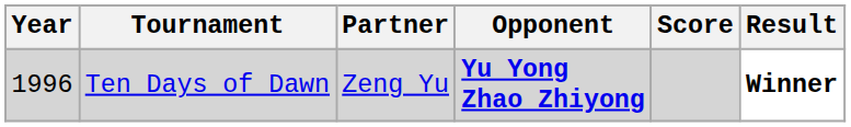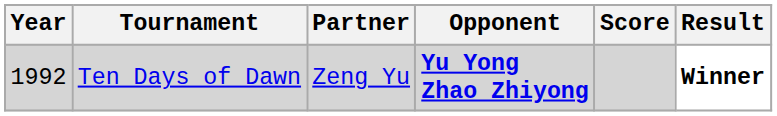Ten Days of Dawn | Year: 1996 -> 1992
